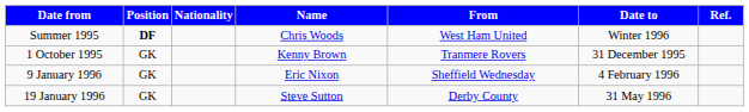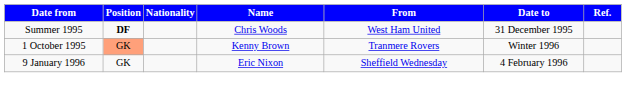Summer 1995 | Date to: Winter 1996 -> 31 December 1995
1 October 1995 | Position: no background -> lightsalmon background
1 October 1995 | Date to: 31 December 1995 -> Winter 1996
- row: 19 January 1996 | GK | Steve Sutton | Derby County | 31 May 1996
